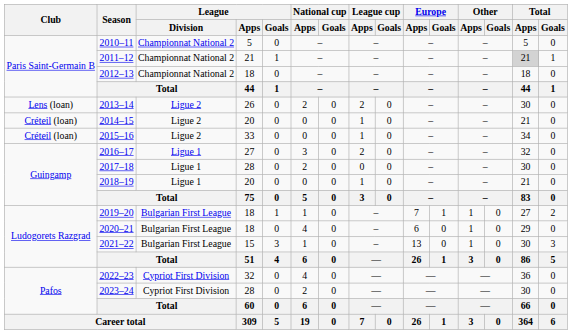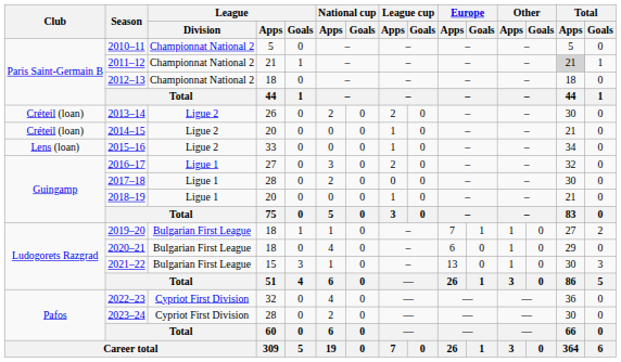2013–14 | Club: Lens (loan) -> Créteil (loan)
2015–16 | Club: Créteil (loan) -> Lens (loan)
